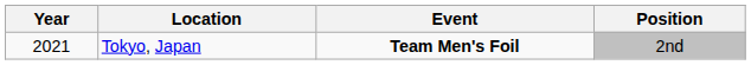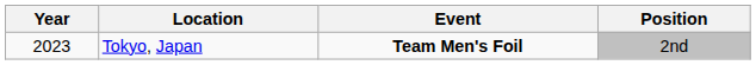Tokyo, Japan | Year: 2021 -> 2023
